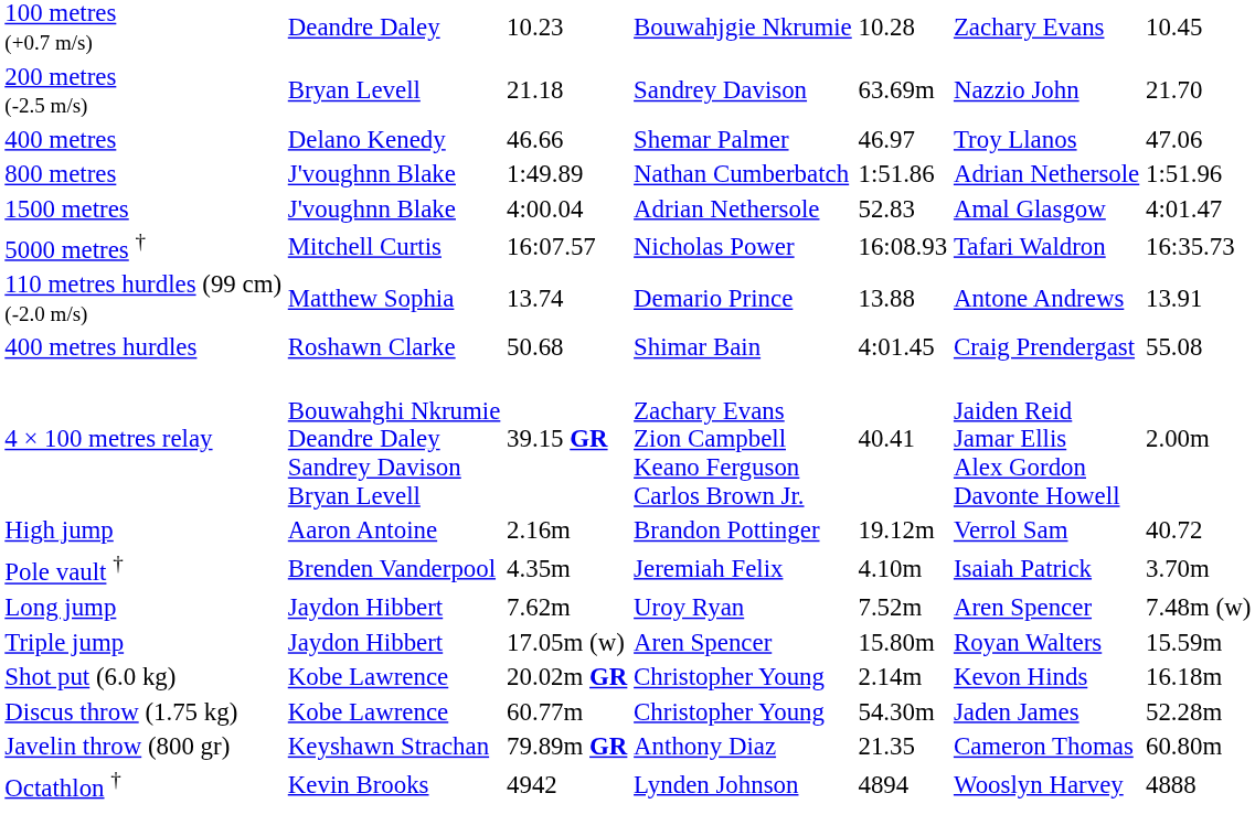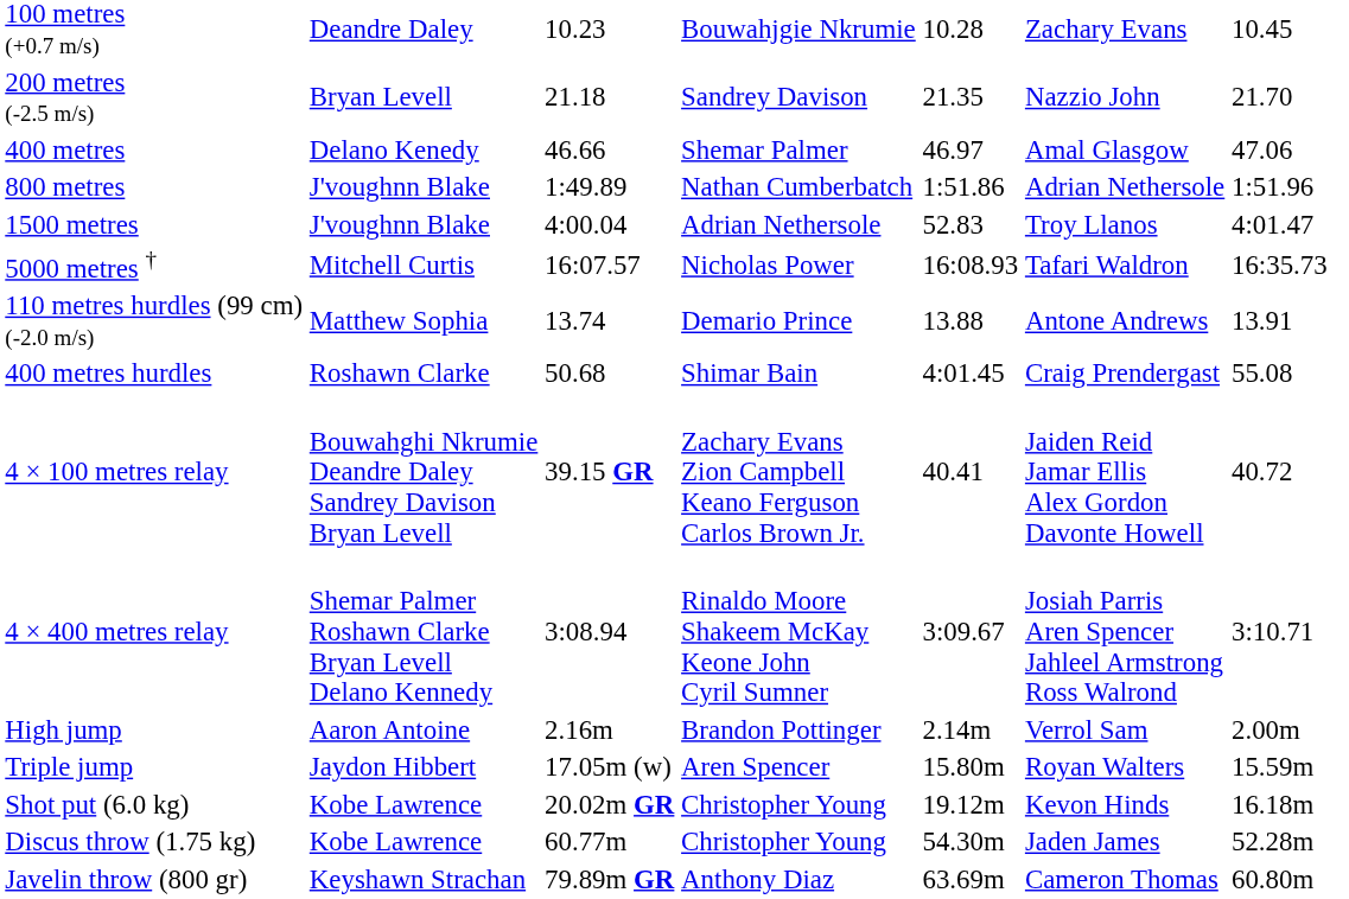200 metres (-2.5 m/s) | column 5: 63.69m -> 21.35
400 metres | column 6: Troy Llanos -> Amal Glasgow
1500 metres | column 6: Amal Glasgow -> Troy Llanos
4 × 100 metres relay | column 7: 2.00m -> 40.72
+ row: 4 × 400 metres relay | Shemar Palmer Roshawn Clarke Bryan Levell Delano Kennedy | 3:08.94 | Rinaldo Moore Shakeem McKay Keone John Cyril Sumner | 3:09.67 | Josiah Parris Aren Spencer Jahleel Armstrong Ross Walrond | 3:10.71
High jump | column 5: 19.12m -> 2.14m
High jump | column 7: 40.72 -> 2.00m
- row: Pole vault † | Brenden Vanderpool | 4.35m | Jeremiah Felix | 4.10m | Isaiah Patrick | 3.70m
- row: Long jump | Jaydon Hibbert | 7.62m | Uroy Ryan | 7.52m | Aren Spencer | 7.48m (w)
Shot put (6.0 kg) | column 5: 2.14m -> 19.12m
Javelin throw (800 gr) | column 5: 21.35 -> 63.69m
- row: Octathlon † | Kevin Brooks | 4942 | Lynden Johnson | 4894 | Wooslyn Harvey | 4888
